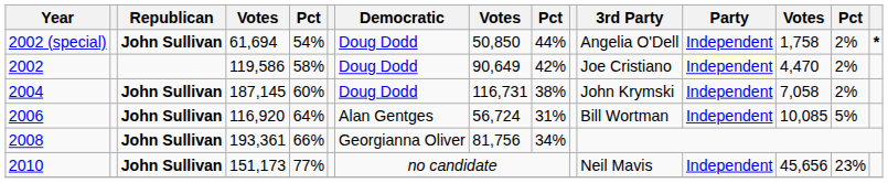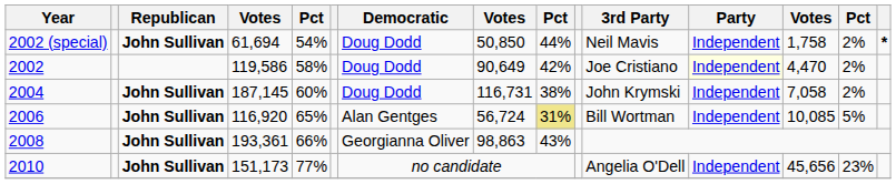2002 (special) | 3rd Party: Angelia O'Dell -> Neil Mavis
2006 | column 5: 64% -> 65%
2006 | column 9: no background -> khaki background
2008 | column 8: 81,756 -> 98,863
2008 | column 9: 34% -> 43%
2010 | 3rd Party: Neil Mavis -> Angelia O'Dell
